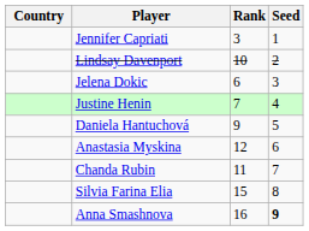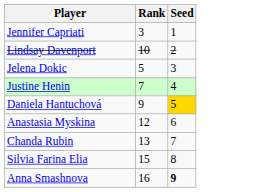- column: Country
Jelena Dokic | Rank: 6 -> 5
Daniela Hantuchová | Seed: no background -> gold background
Chanda Rubin | Rank: 11 -> 13
